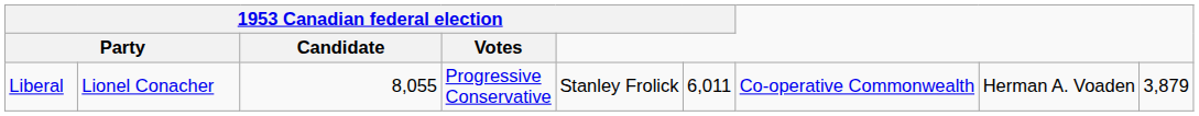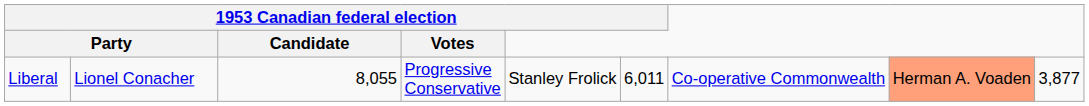Liberal | column 8: no background -> lightsalmon background
Liberal | column 9: 3,879 -> 3,877
